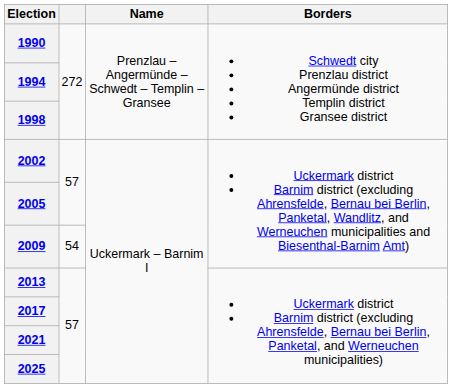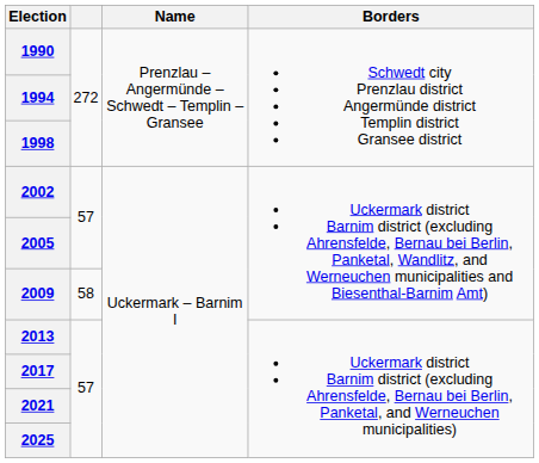2009 | column 2: 54 -> 58
